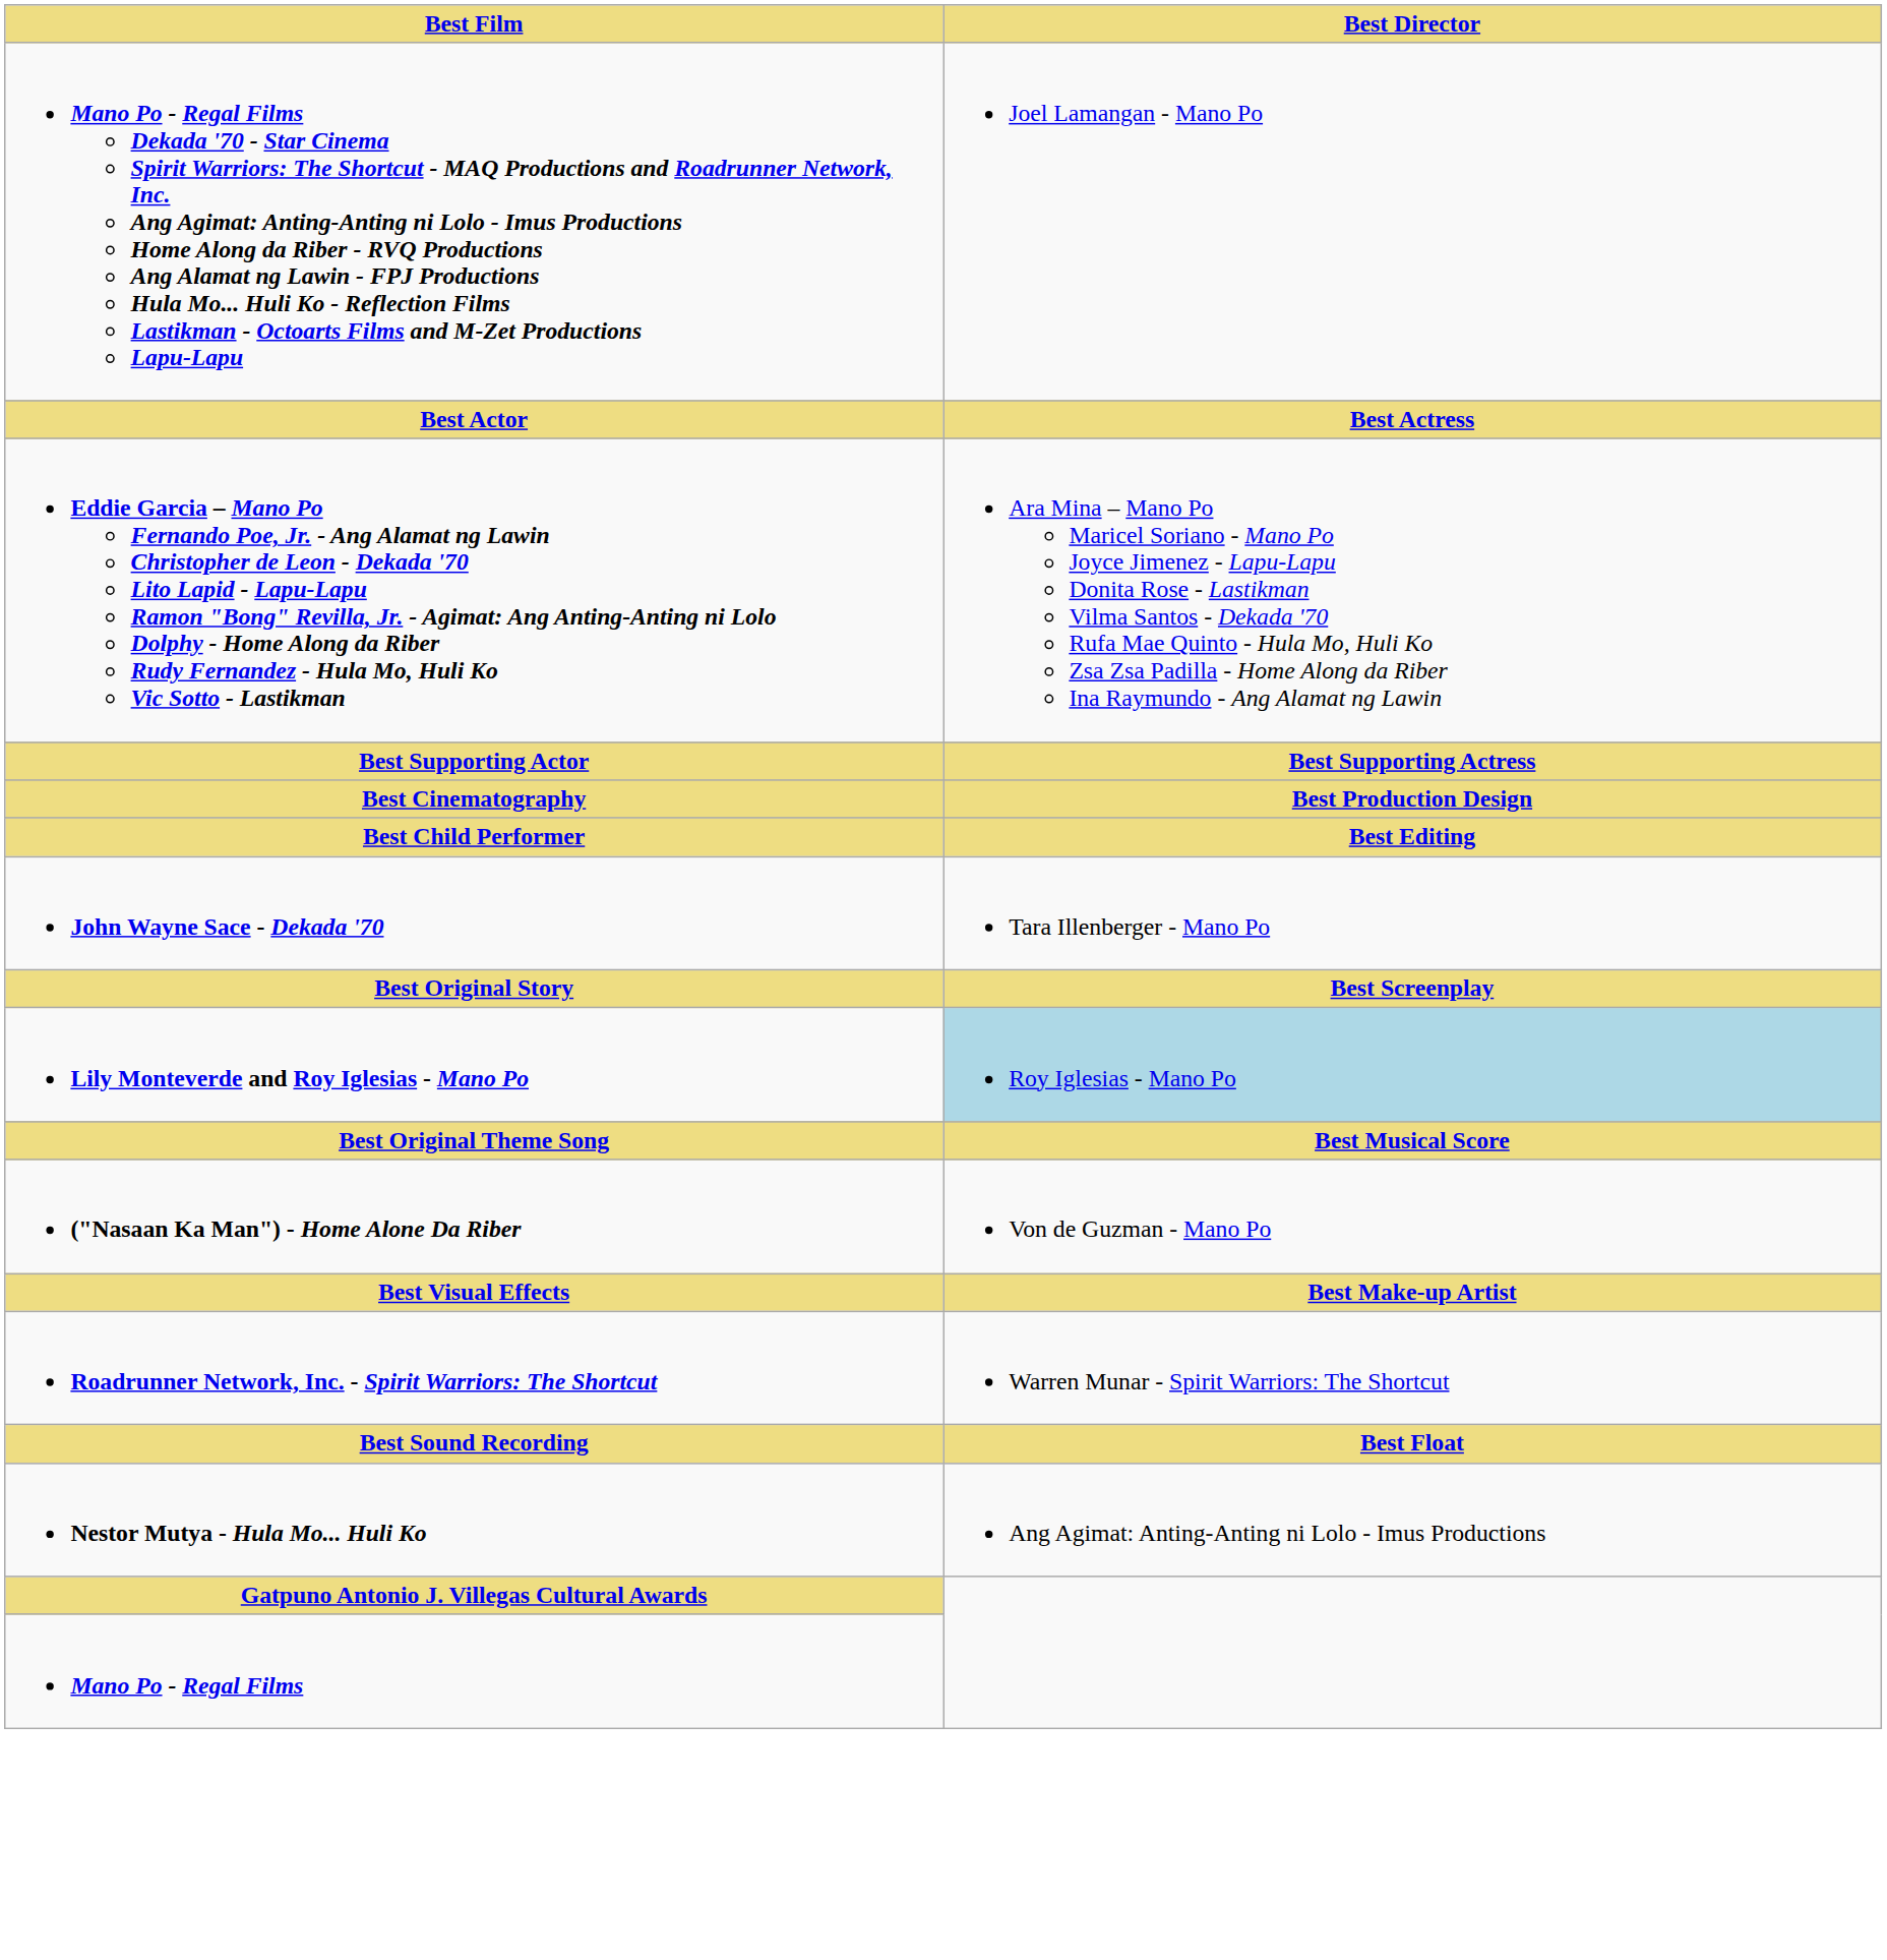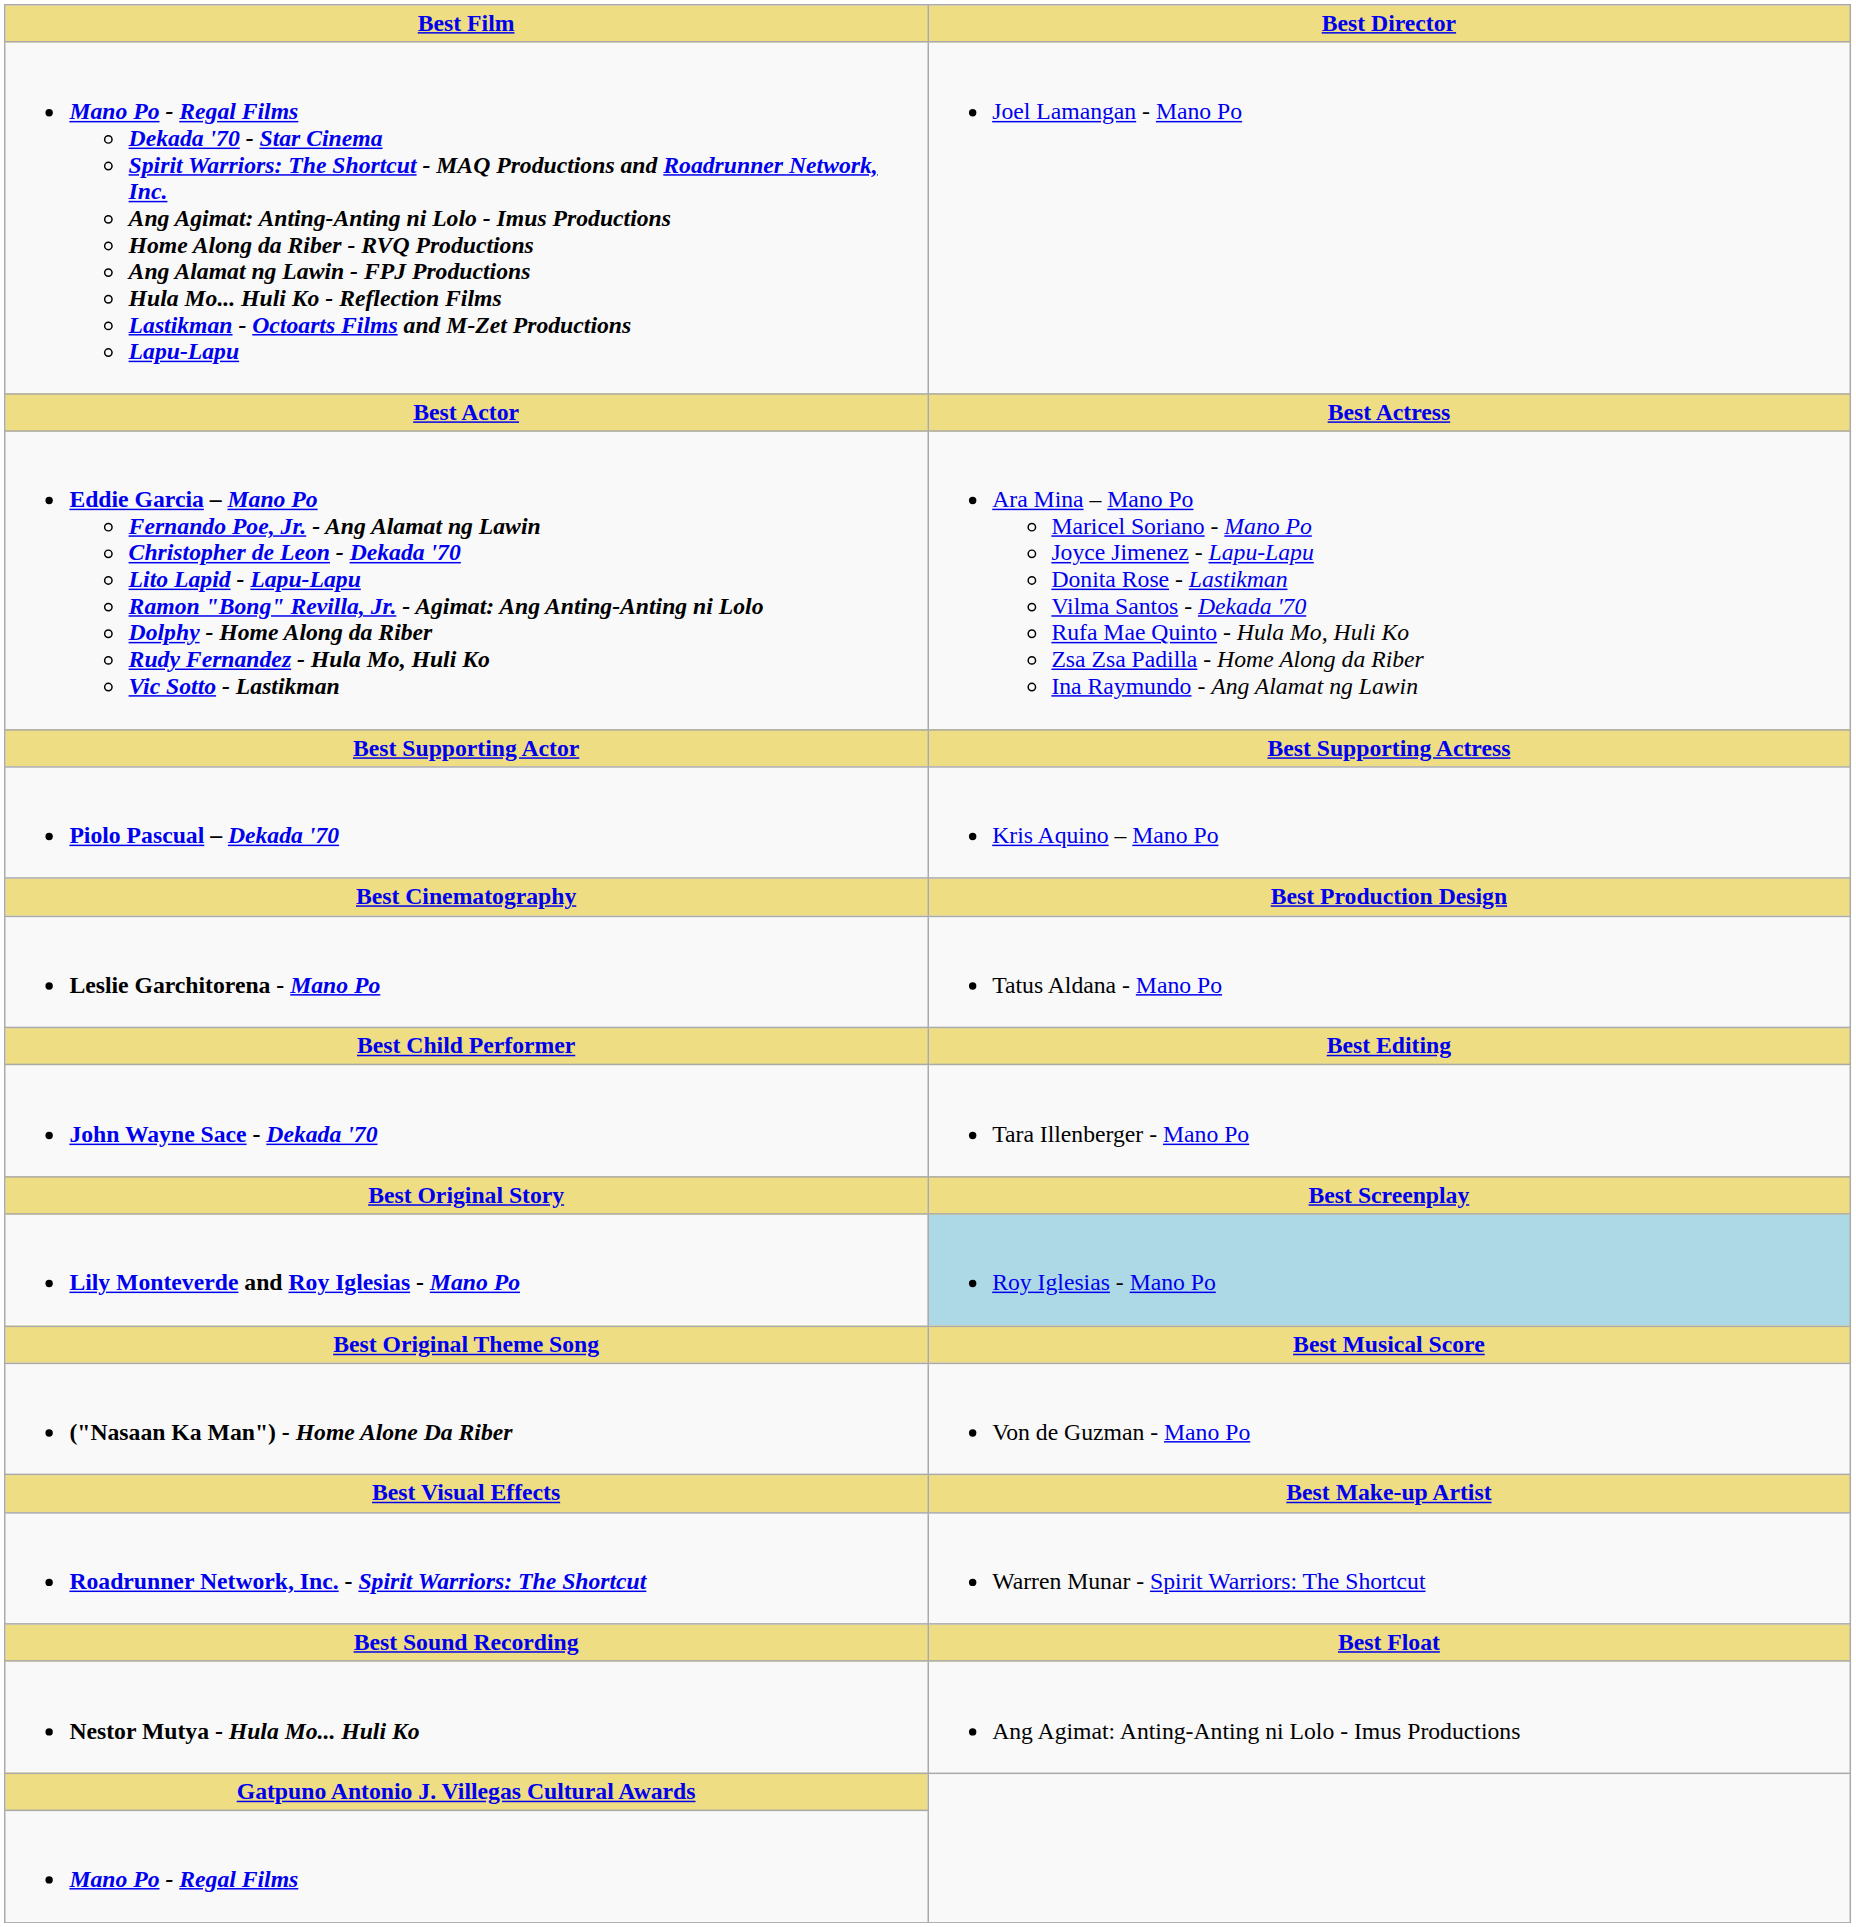+ row: Piolo Pascual – Dekada '70 | Kris Aquino – Mano Po
+ row: Leslie Garchitorena - Mano Po | Tatus Aldana - Mano Po
